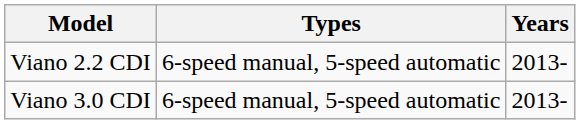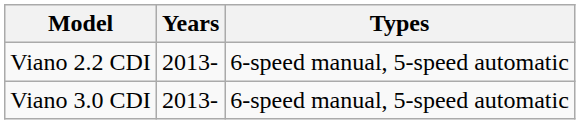columns swapped: Years <-> Types
